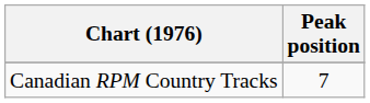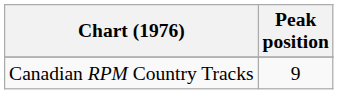Canadian RPM Country Tracks | Peak position: 7 -> 9
